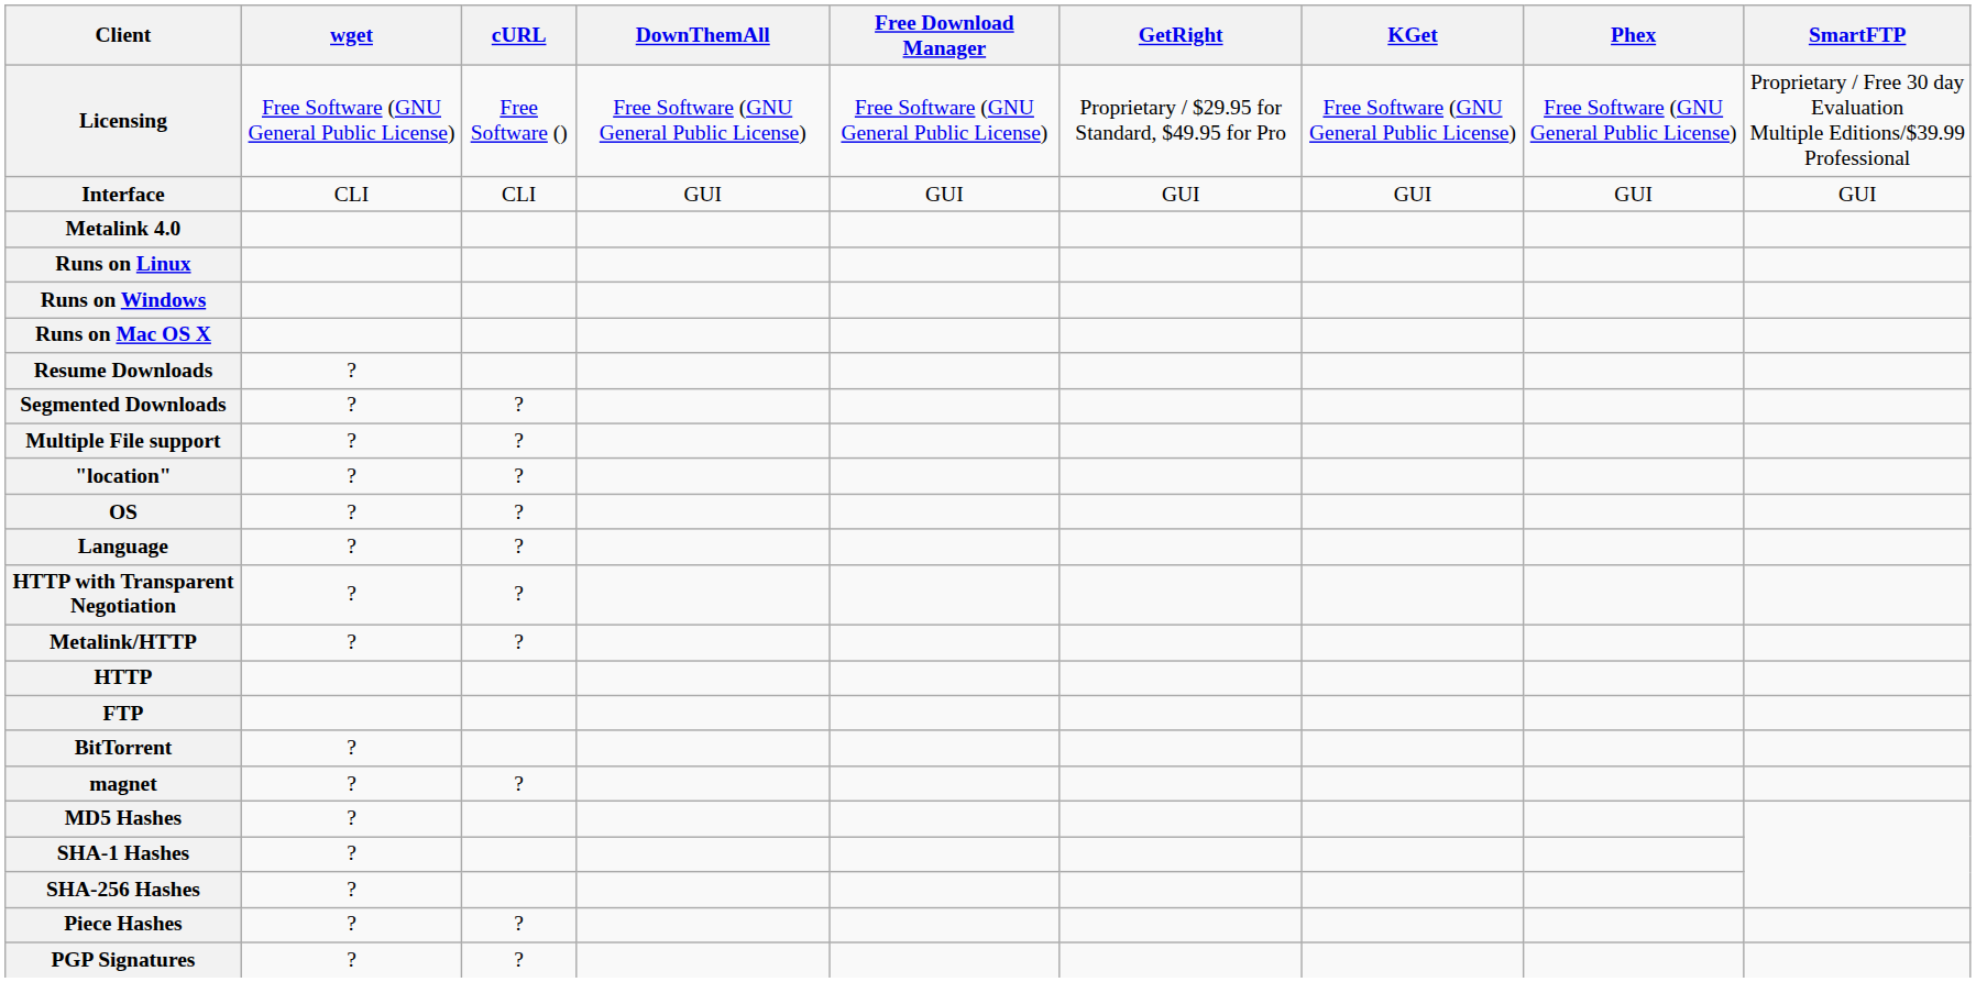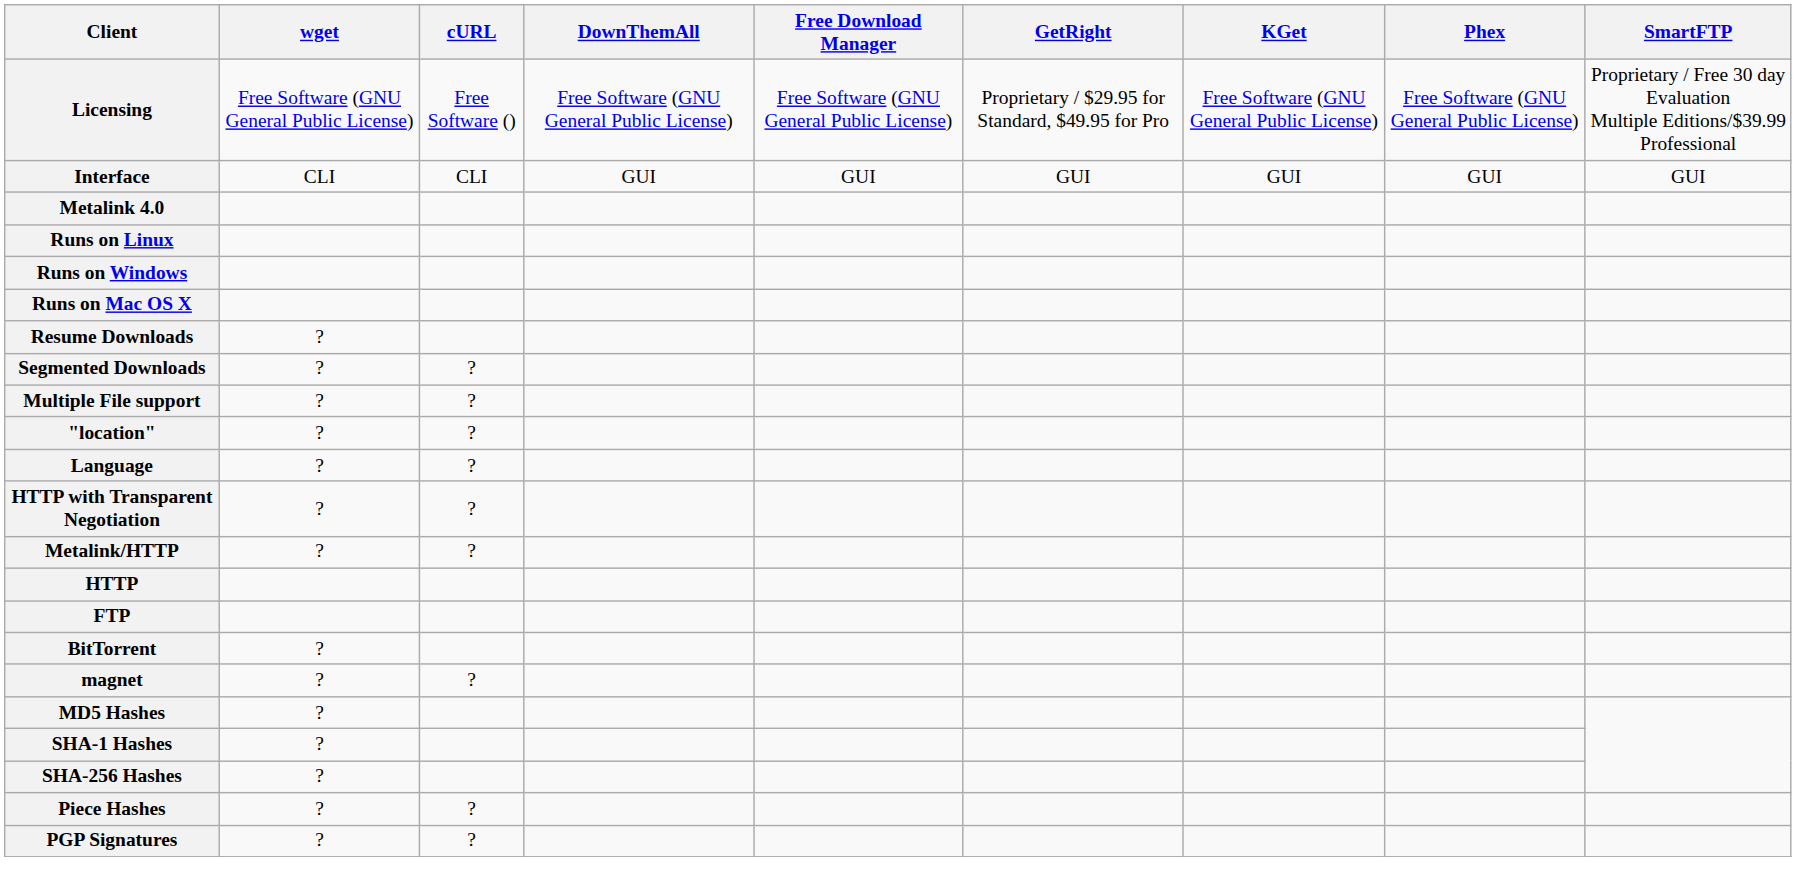- row: OS | ? | ?
